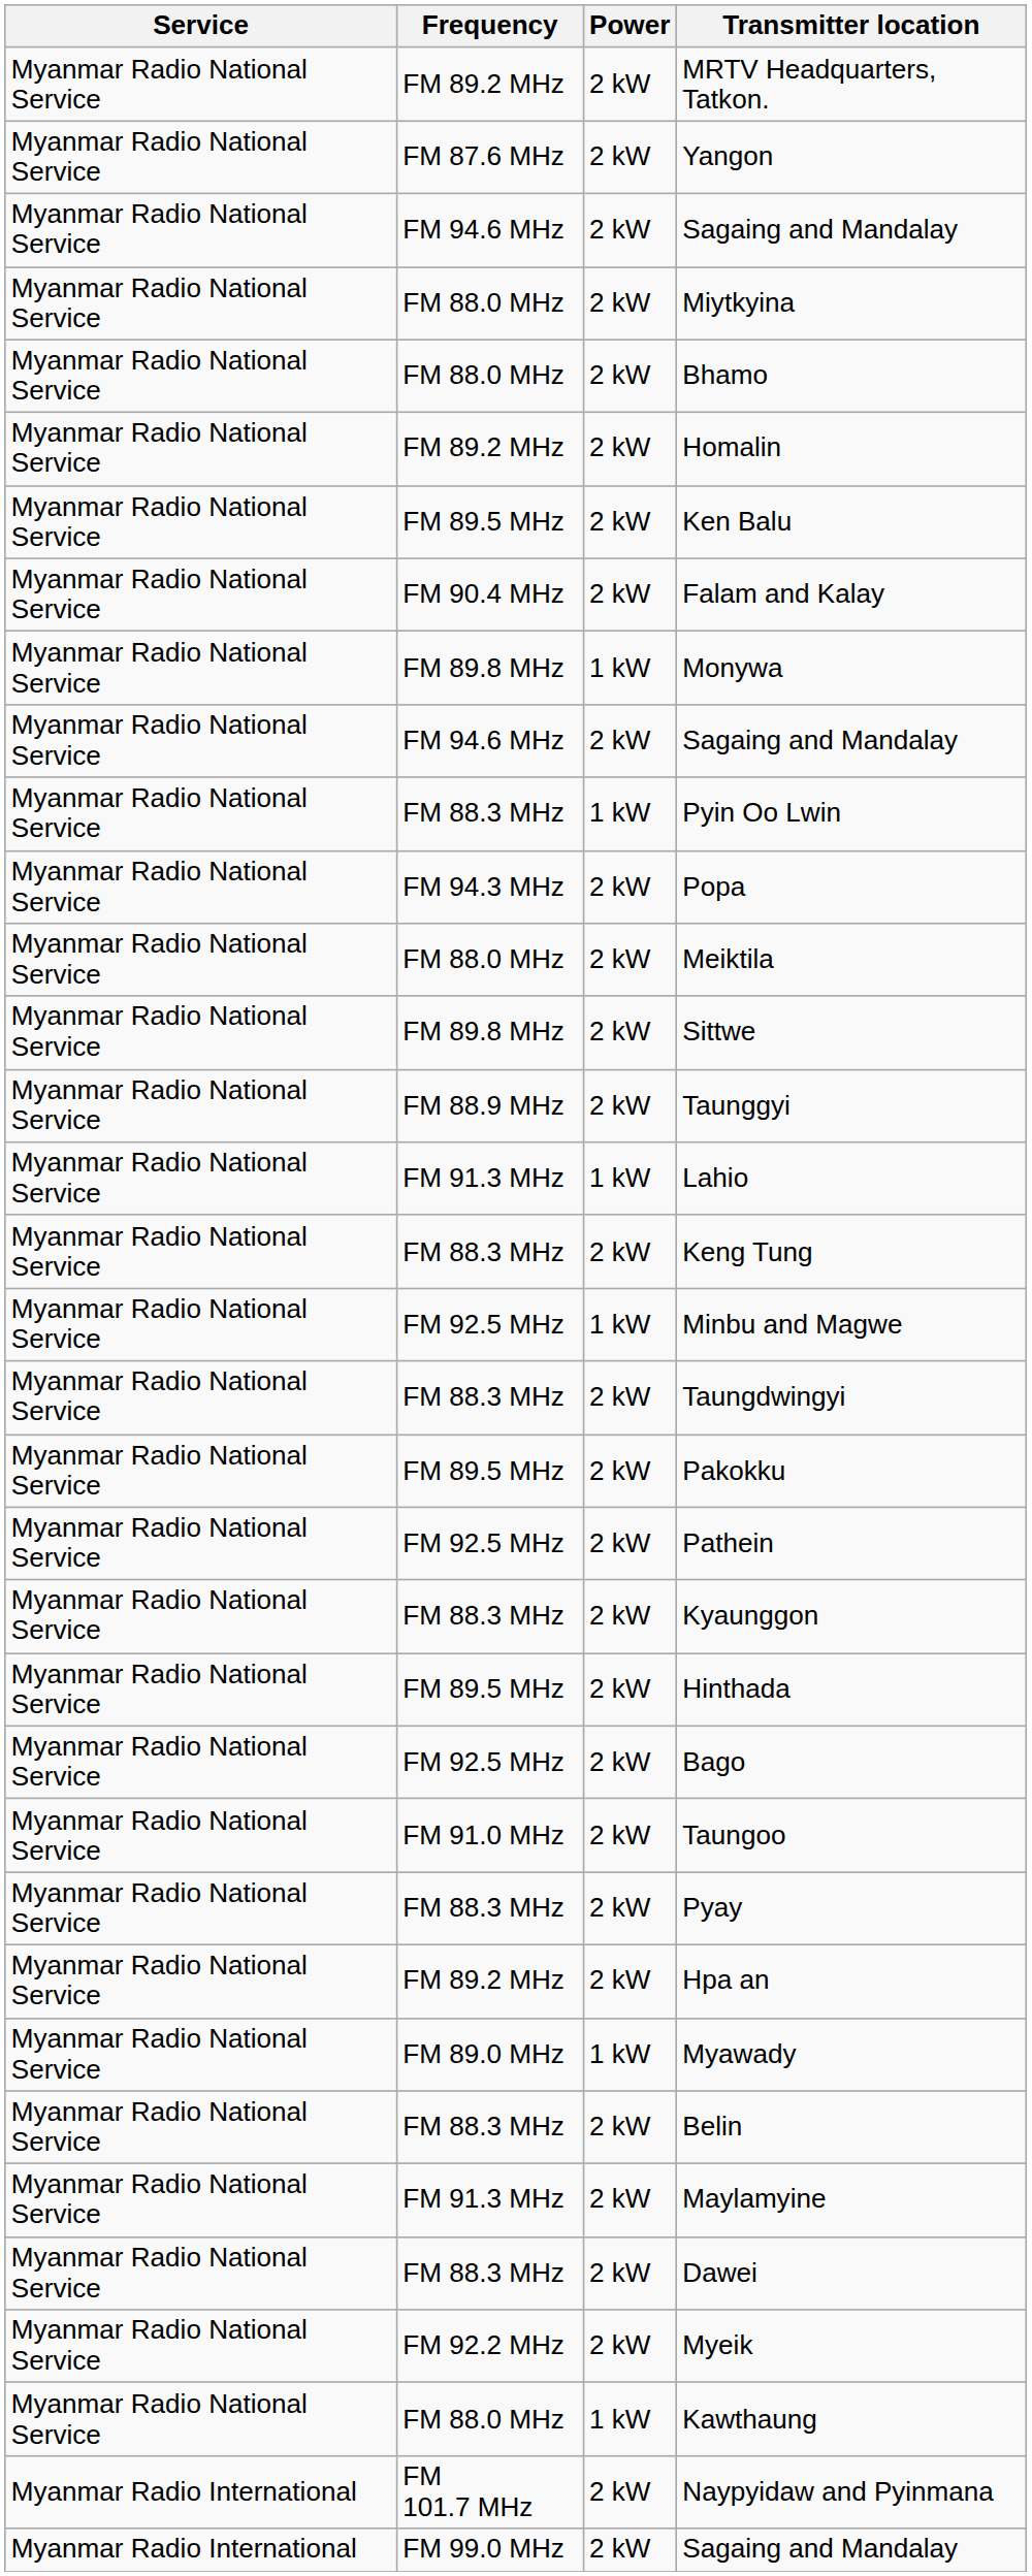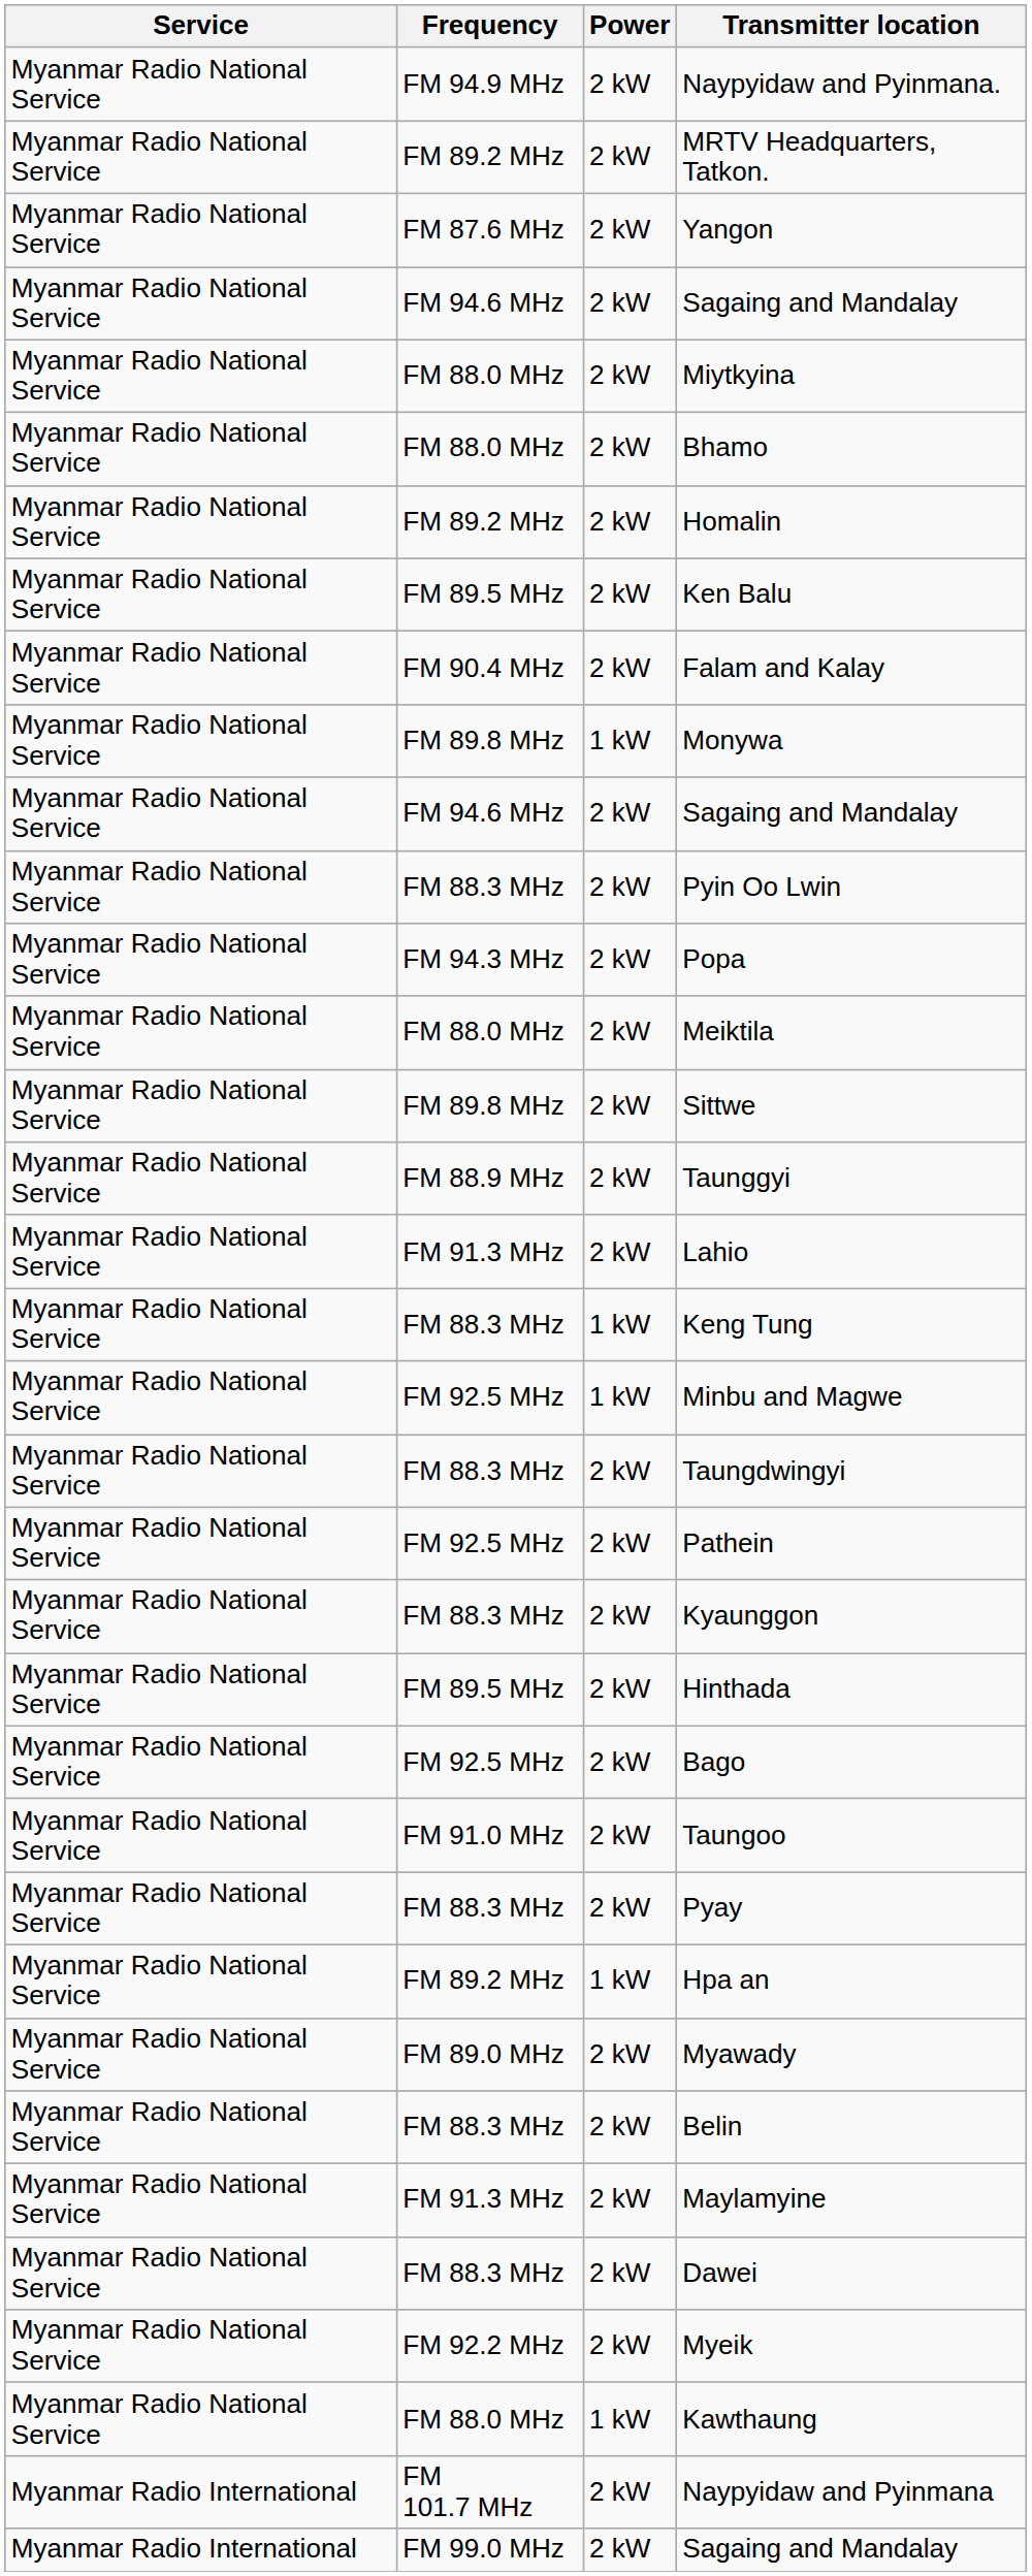+ row: Myanmar Radio National Service | FM 94.9 MHz | 2 kW | Naypyidaw and Pyinmana.
Pyin Oo Lwin | Power: 1 kW -> 2 kW
Lahio | Power: 1 kW -> 2 kW
Keng Tung | Power: 2 kW -> 1 kW
- row: Myanmar Radio National Service | FM 89.5 MHz | 2 kW | Pakokku
Hpa an | Power: 2 kW -> 1 kW
Myawady | Power: 1 kW -> 2 kW
